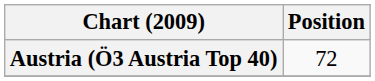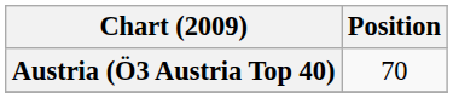Austria (Ö3 Austria Top 40) | Position: 72 -> 70
